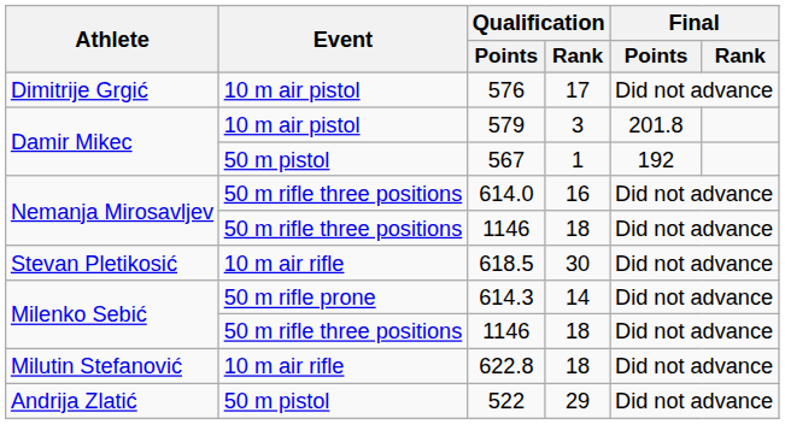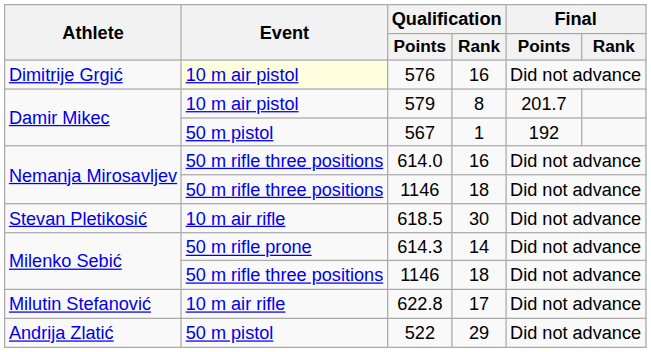576 | Event: no background -> lightyellow background
576 | Qualification / Rank: 17 -> 16
579 | Qualification / Rank: 3 -> 8
579 | Final / Points: 201.8 -> 201.7
622.8 | Qualification / Rank: 18 -> 17
